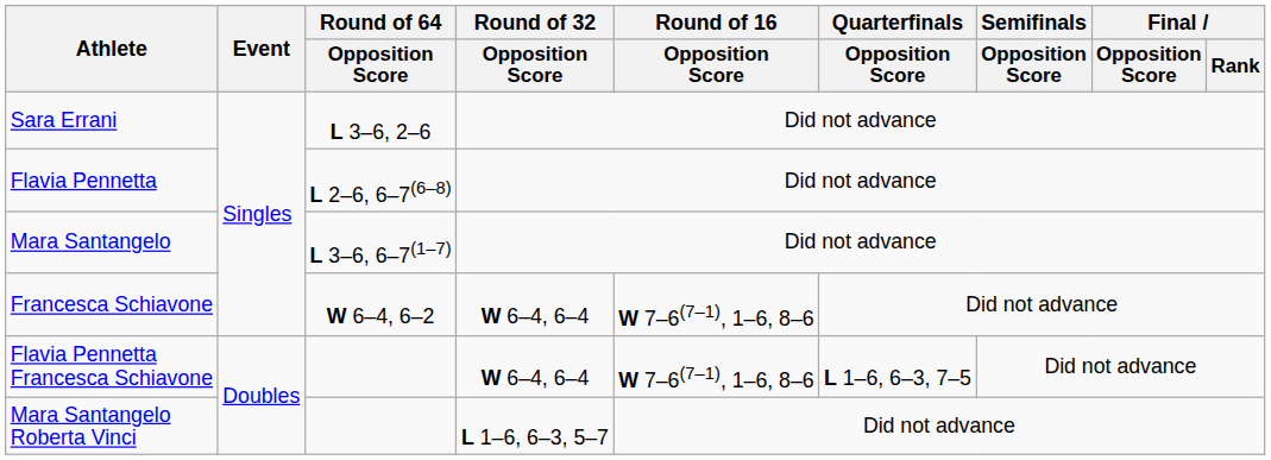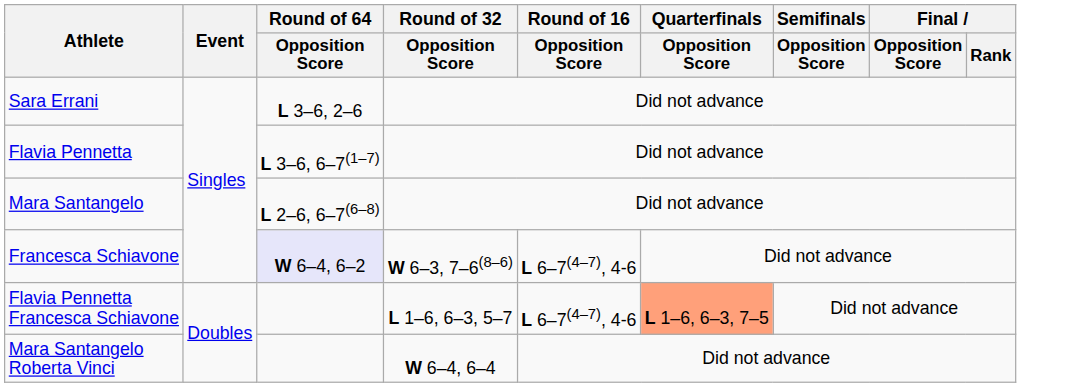Flavia Pennetta | Round of 64 / Opposition Score: L 2–6, 6–7(6–8) -> L 3–6, 6–7(1–7)
Mara Santangelo | Round of 64 / Opposition Score: L 3–6, 6–7(1–7) -> L 2–6, 6–7(6–8)
Francesca Schiavone | Round of 64 / Opposition Score: no background -> lavender background
Francesca Schiavone | Round of 32 / Opposition Score: W 6–4, 6–4 -> W 6–3, 7–6(8–6)
Francesca Schiavone | Round of 16 / Opposition Score: W 7–6(7–1), 1–6, 8–6 -> L 6–7(4–7), 4-6
Flavia Pennetta Francesca Schiavone | Round of 32 / Opposition Score: W 6–4, 6–4 -> L 1–6, 6–3, 5–7
Flavia Pennetta Francesca Schiavone | Round of 16 / Opposition Score: W 7–6(7–1), 1–6, 8–6 -> L 6–7(4–7), 4-6
Flavia Pennetta Francesca Schiavone | Quarterfinals / Opposition Score: no background -> lightsalmon background
Mara Santangelo Roberta Vinci | Round of 32 / Opposition Score: L 1–6, 6–3, 5–7 -> W 6–4, 6–4
